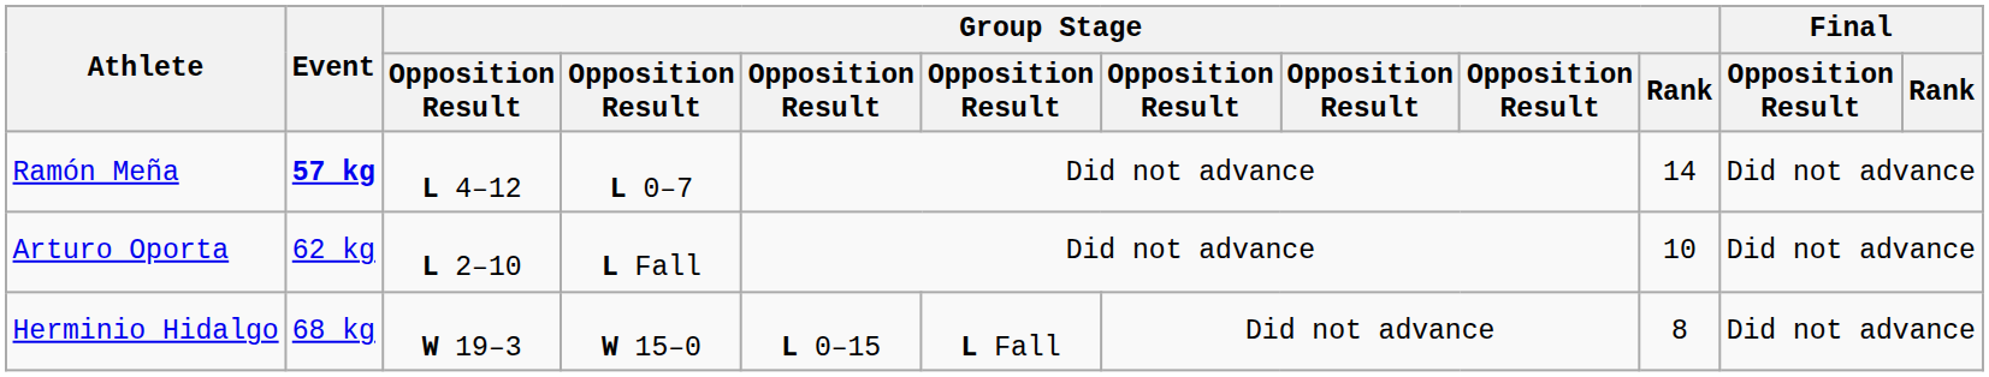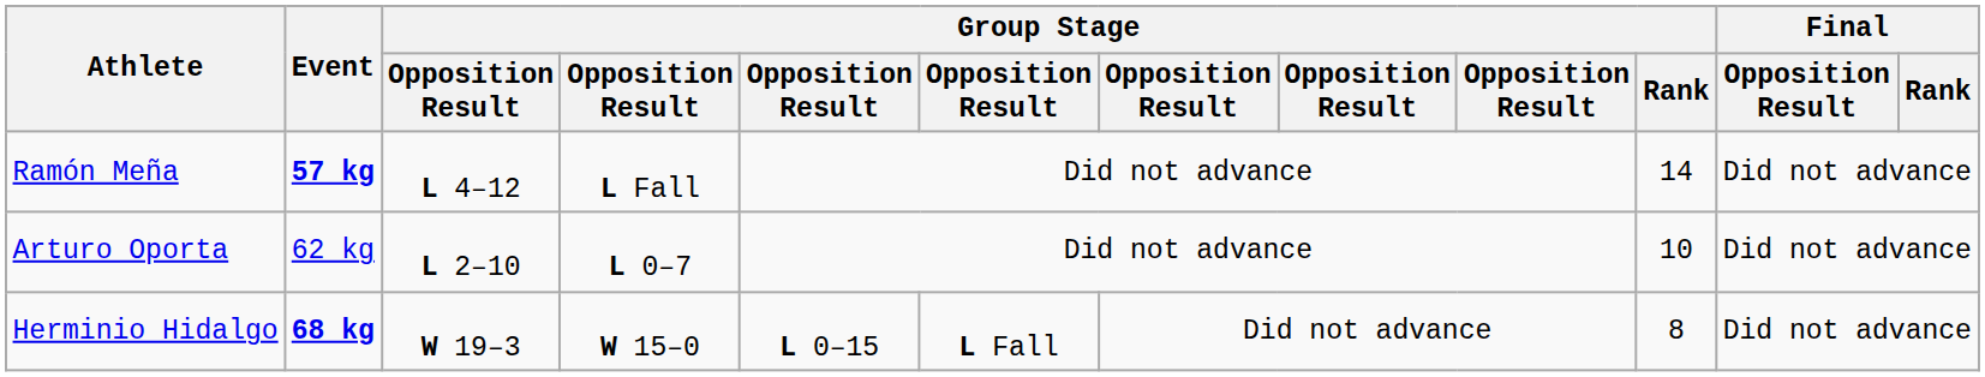Ramón Meña | column 4: L 0–7 -> L Fall
Arturo Oporta | column 4: L Fall -> L 0–7
Herminio Hidalgo | Event: normal -> bold
